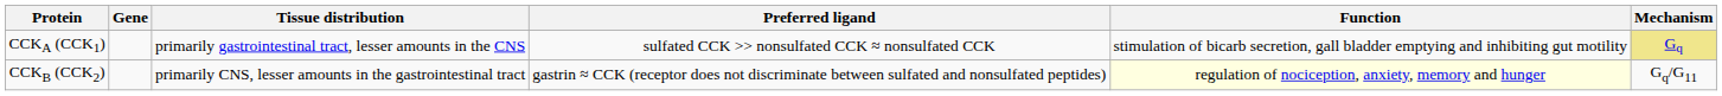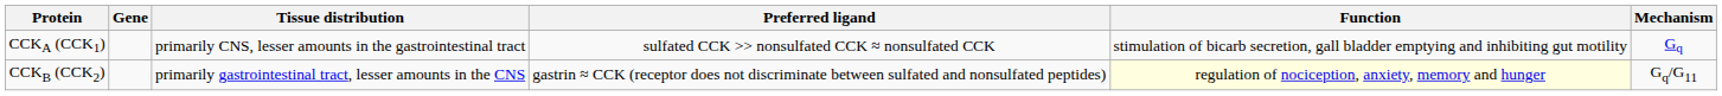CCKA (CCK1) | Tissue distribution: primarily gastrointestinal tract, lesser amounts in the CNS -> primarily CNS, lesser amounts in the gastrointestinal tract
CCKA (CCK1) | Mechanism: khaki background -> no background
CCKB (CCK2) | Tissue distribution: primarily CNS, lesser amounts in the gastrointestinal tract -> primarily gastrointestinal tract, lesser amounts in the CNS
